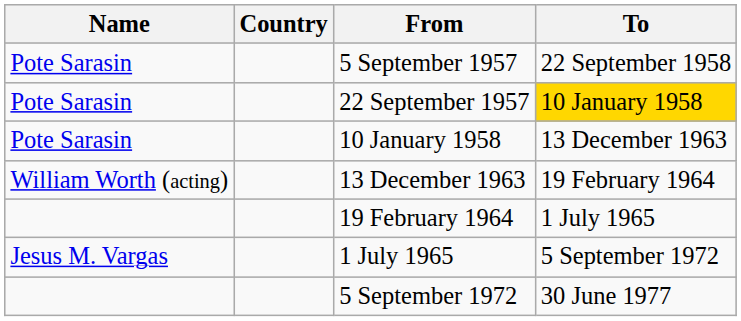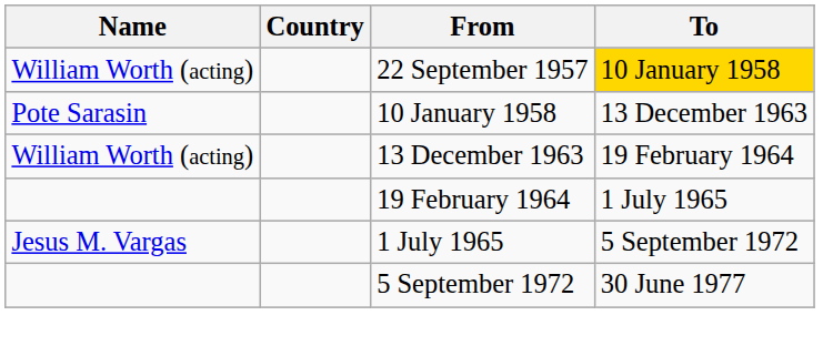- row: Pote Sarasin | 5 September 1957 | 22 September 1958
22 September 1957 | Name: Pote Sarasin -> William Worth (acting)
